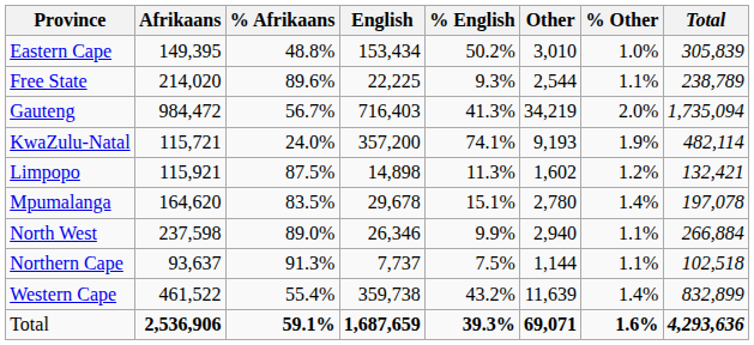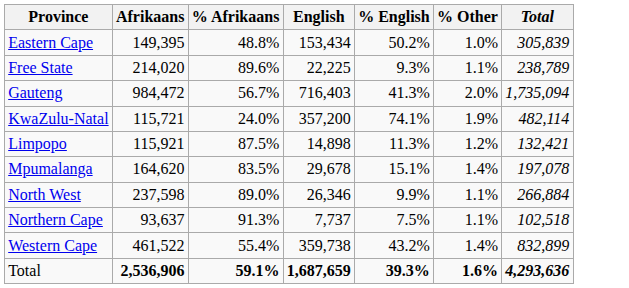- column: Other | 3,010 | 2,544 | 34,219 | 9,193 | 1,602 | 2,780 | 2,940 | 1,144 | 11,639 | 69,071
